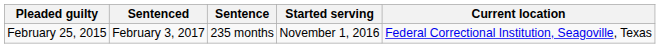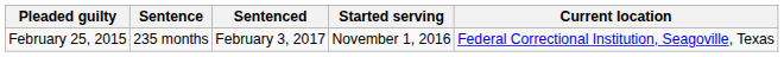columns swapped: Sentenced <-> Sentence
